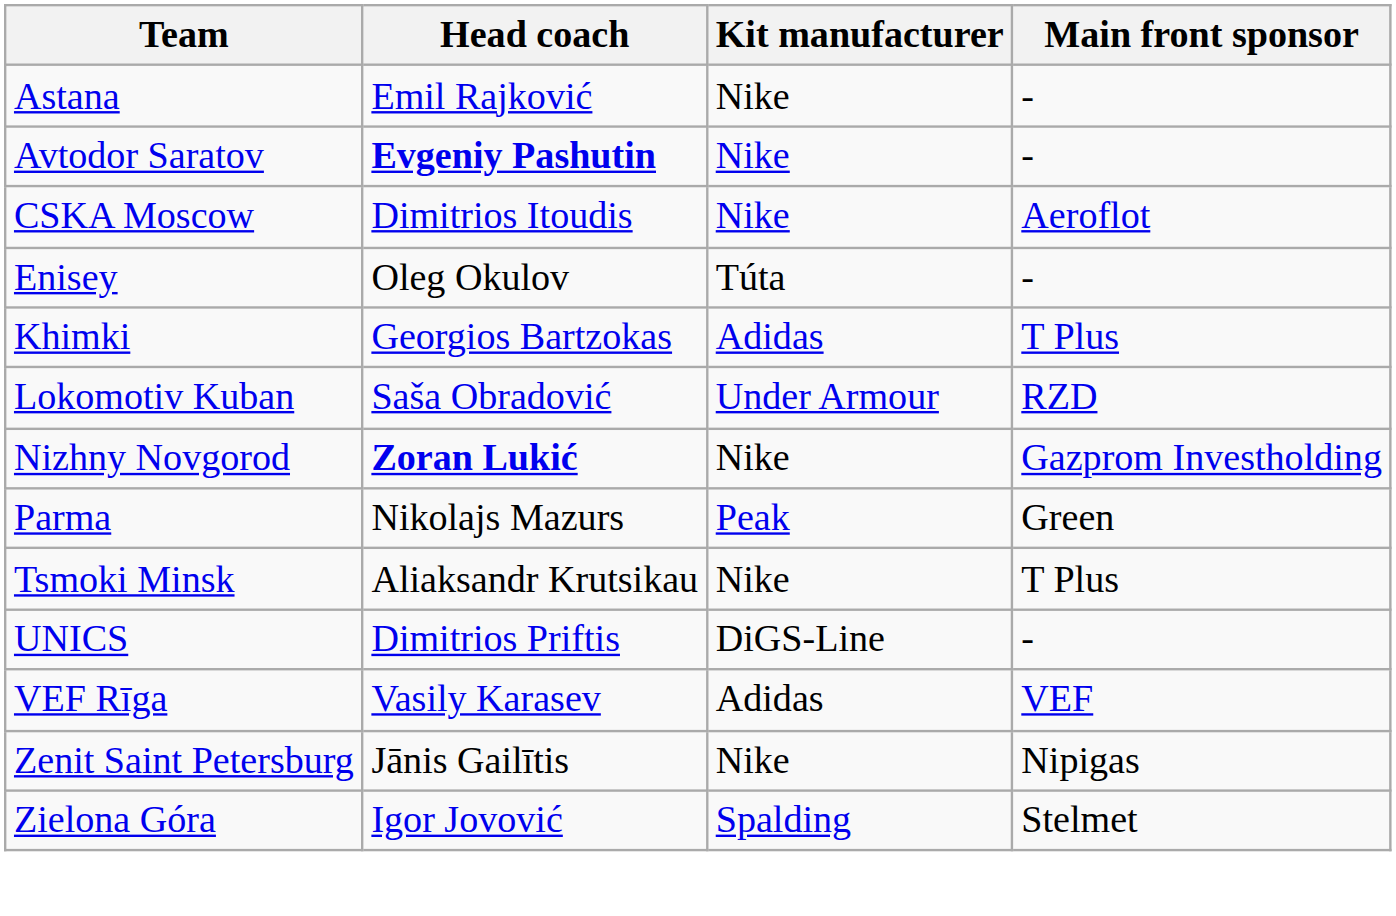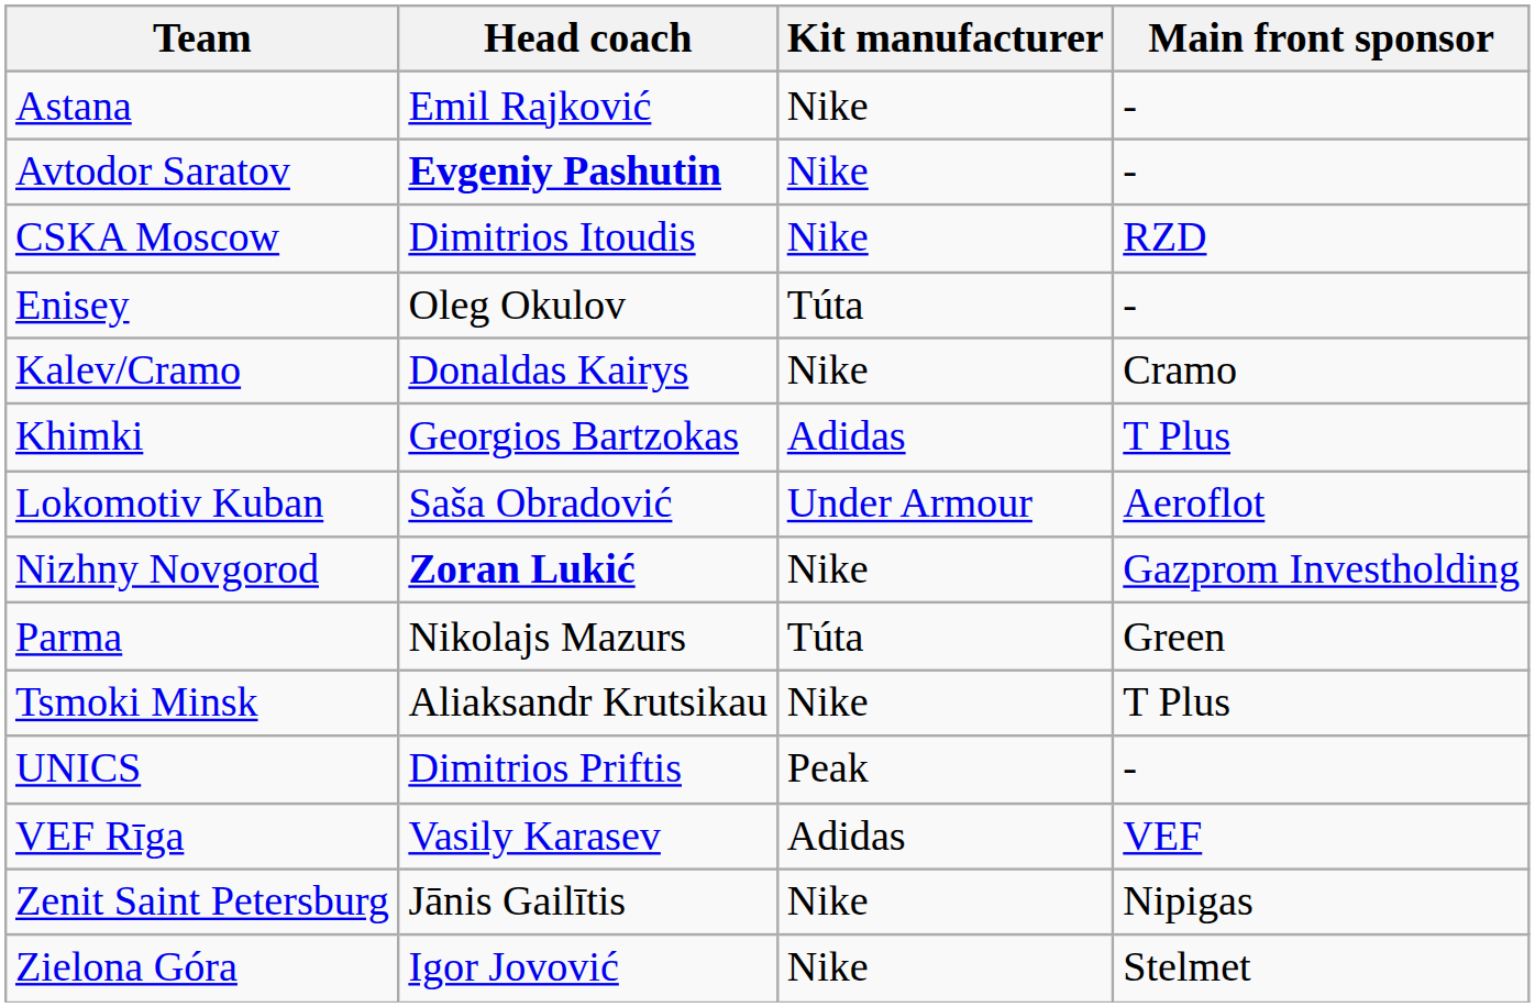CSKA Moscow | Main front sponsor: Aeroflot -> RZD
+ row: Kalev/Cramo | Donaldas Kairys | Nike | Cramo
Lokomotiv Kuban | Main front sponsor: RZD -> Aeroflot
Parma | Kit manufacturer: Peak -> Túta
UNICS | Kit manufacturer: DiGS-Line -> Peak
Zielona Góra | Kit manufacturer: Spalding -> Nike
